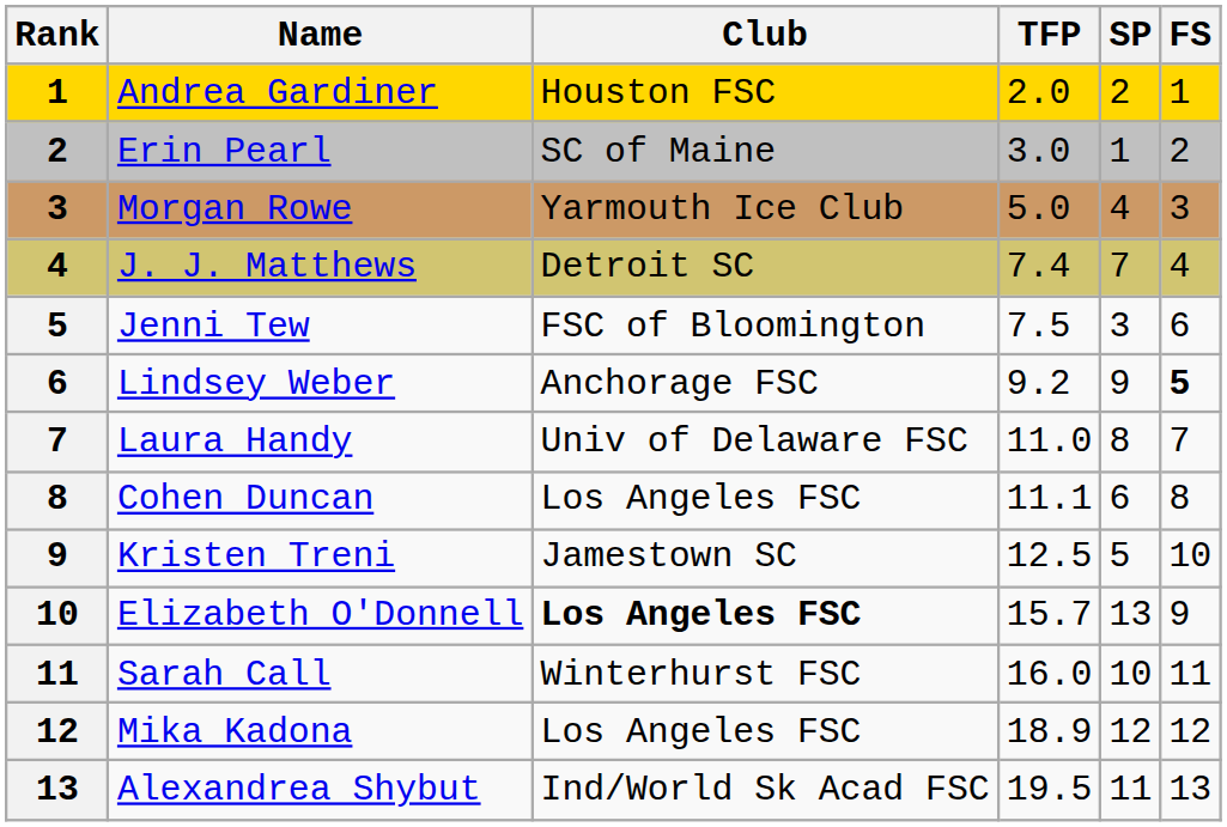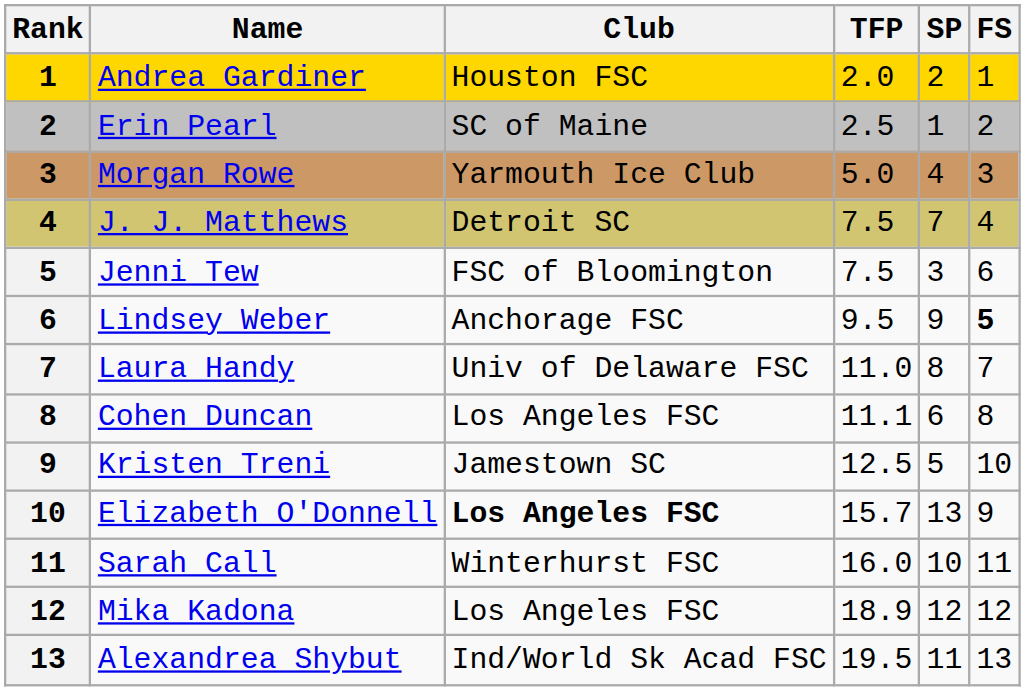Erin Pearl | TFP: 3.0 -> 2.5
J. J. Matthews | TFP: 7.4 -> 7.5
Lindsey Weber | TFP: 9.2 -> 9.5
